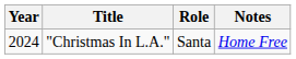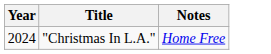- column: Role | Santa
